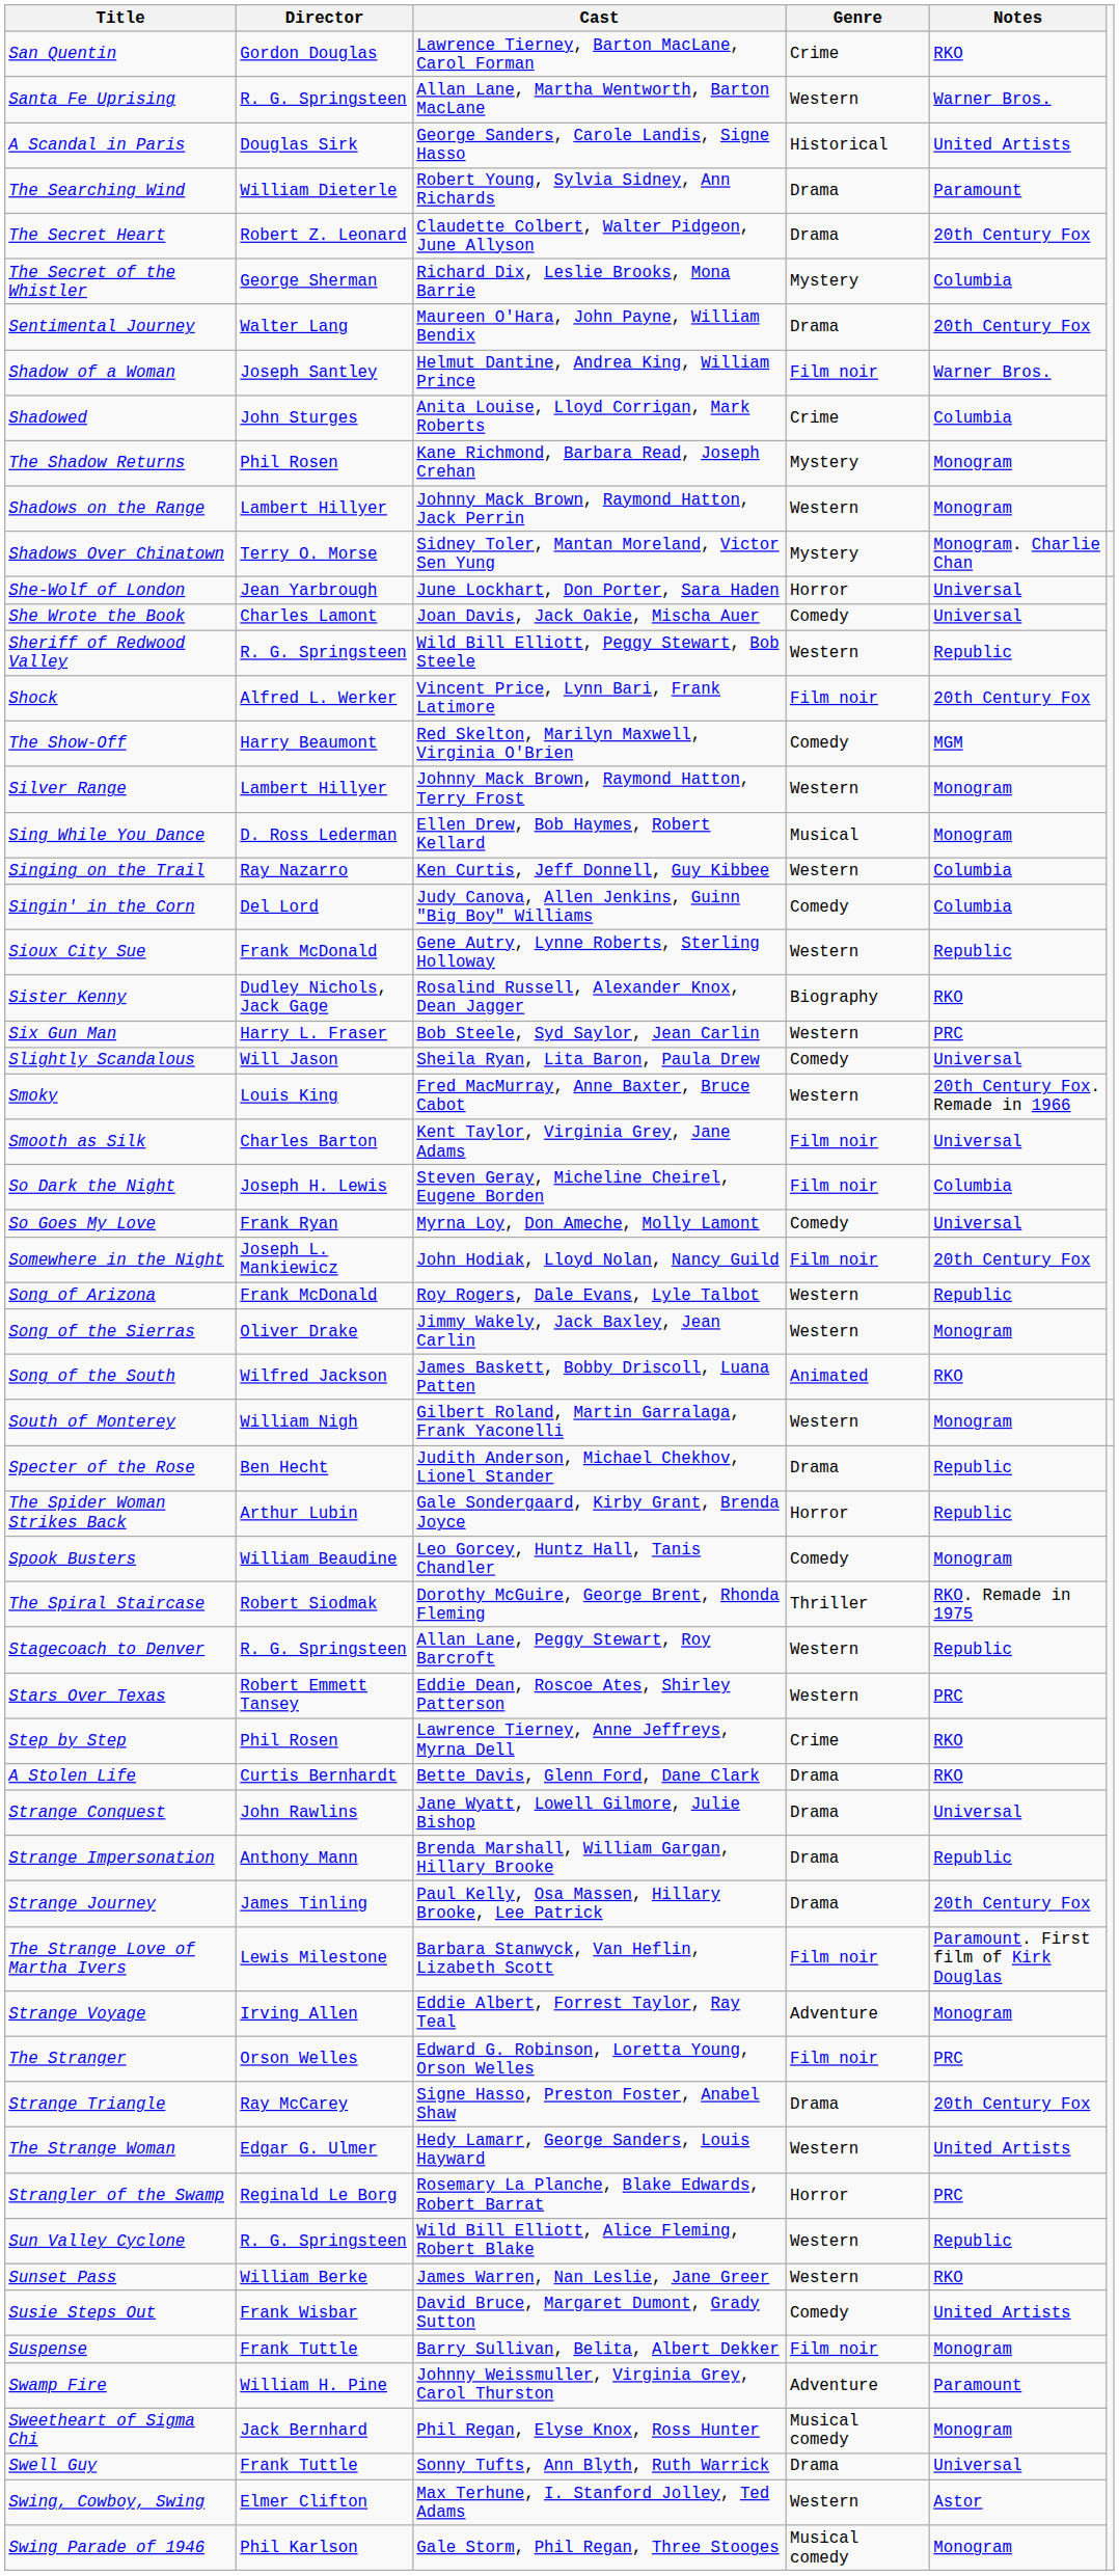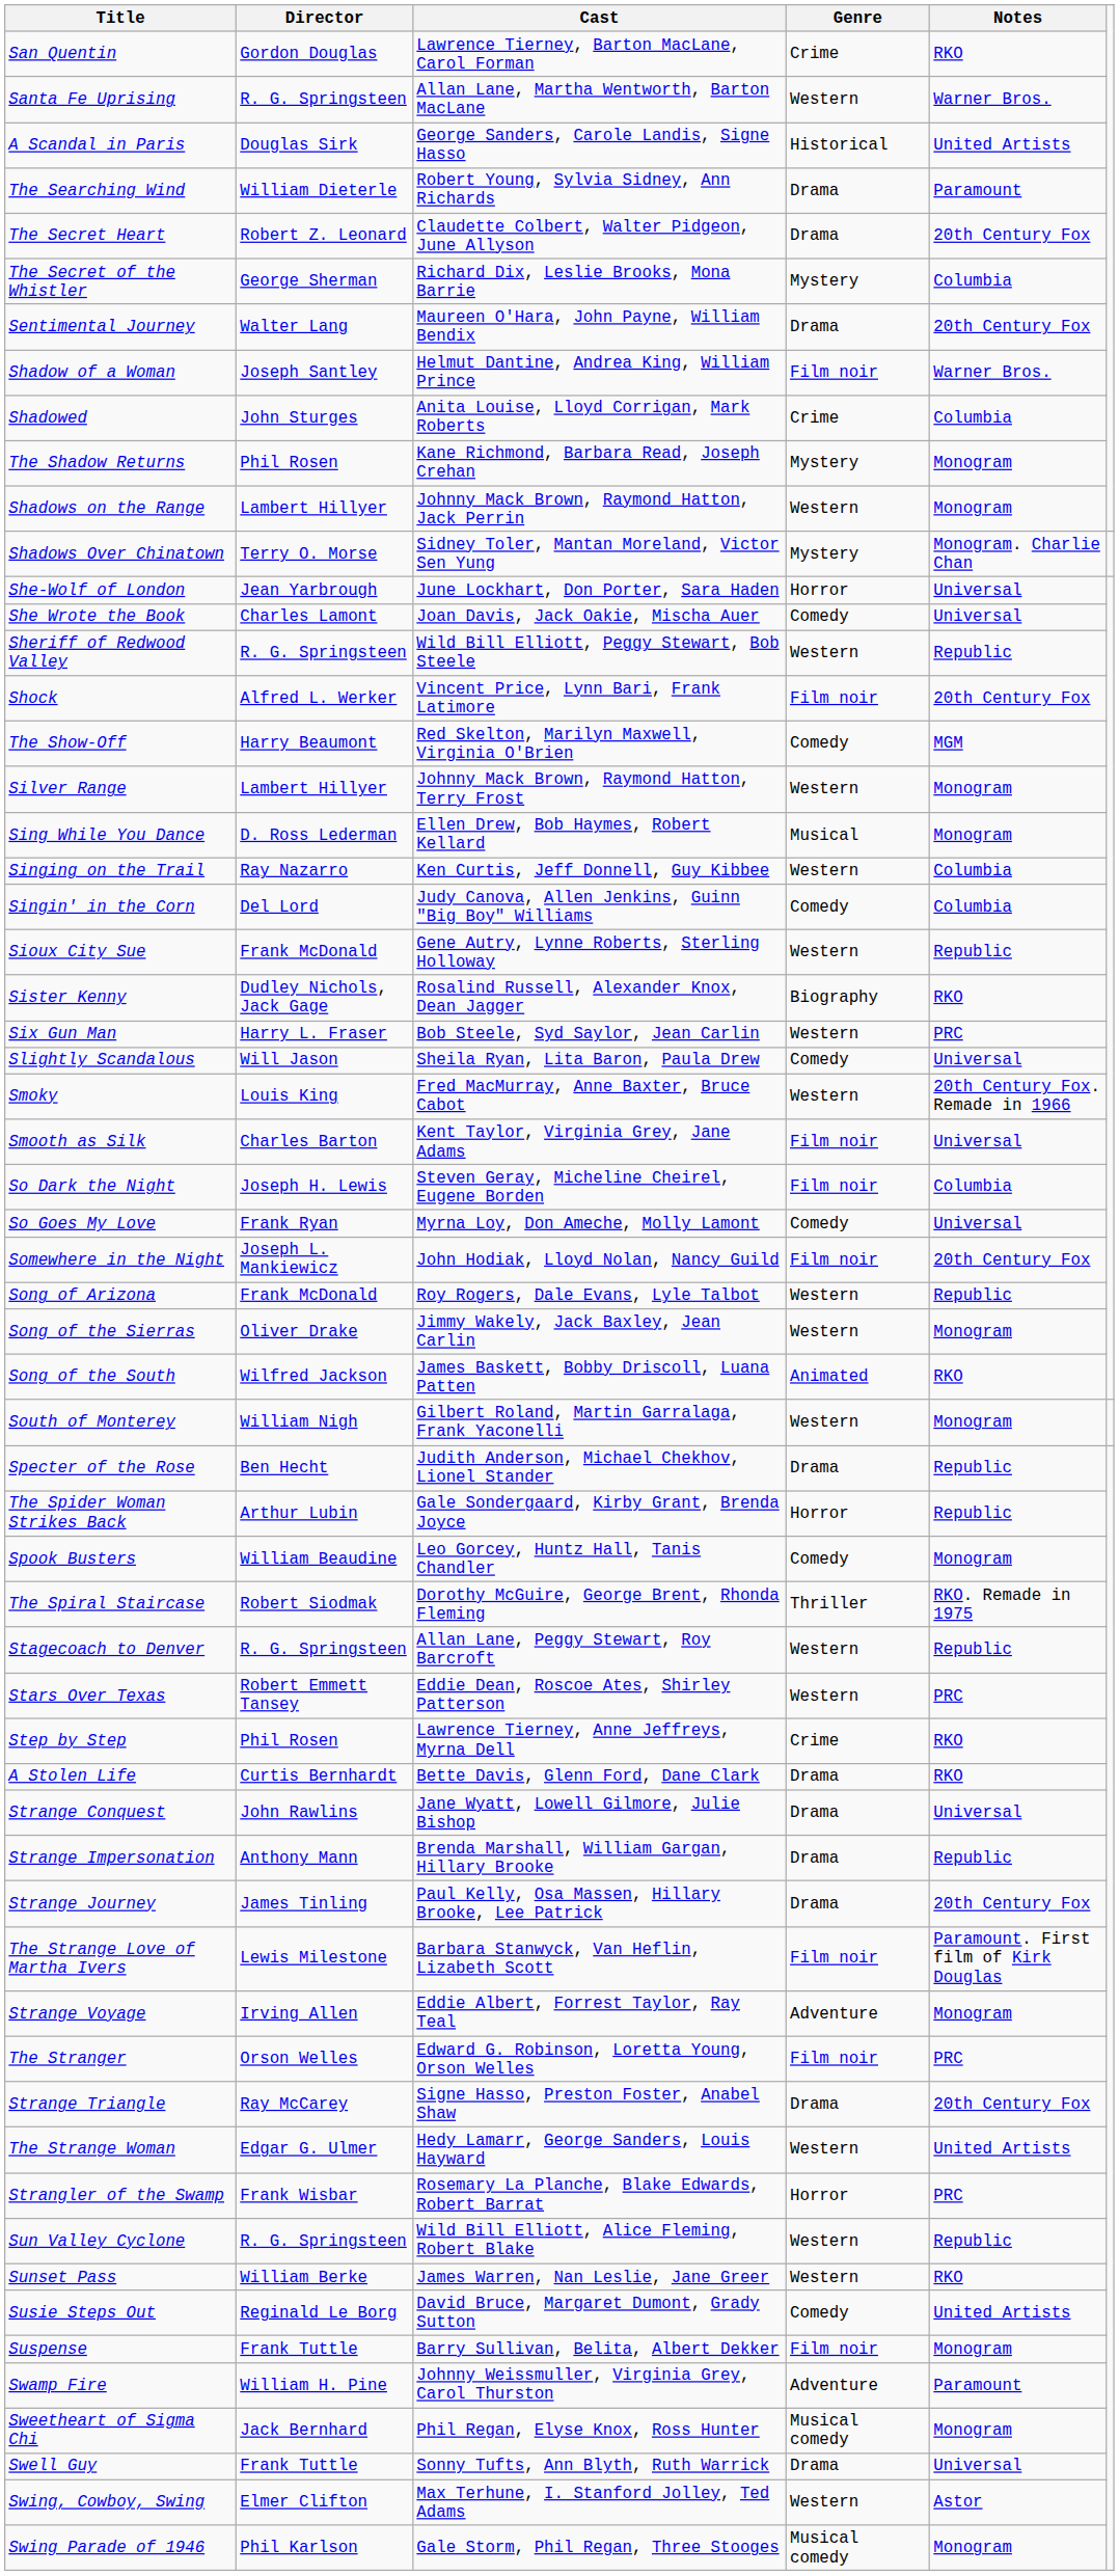Strangler of the Swamp | Director: Reginald Le Borg -> Frank Wisbar
Susie Steps Out | Director: Frank Wisbar -> Reginald Le Borg
